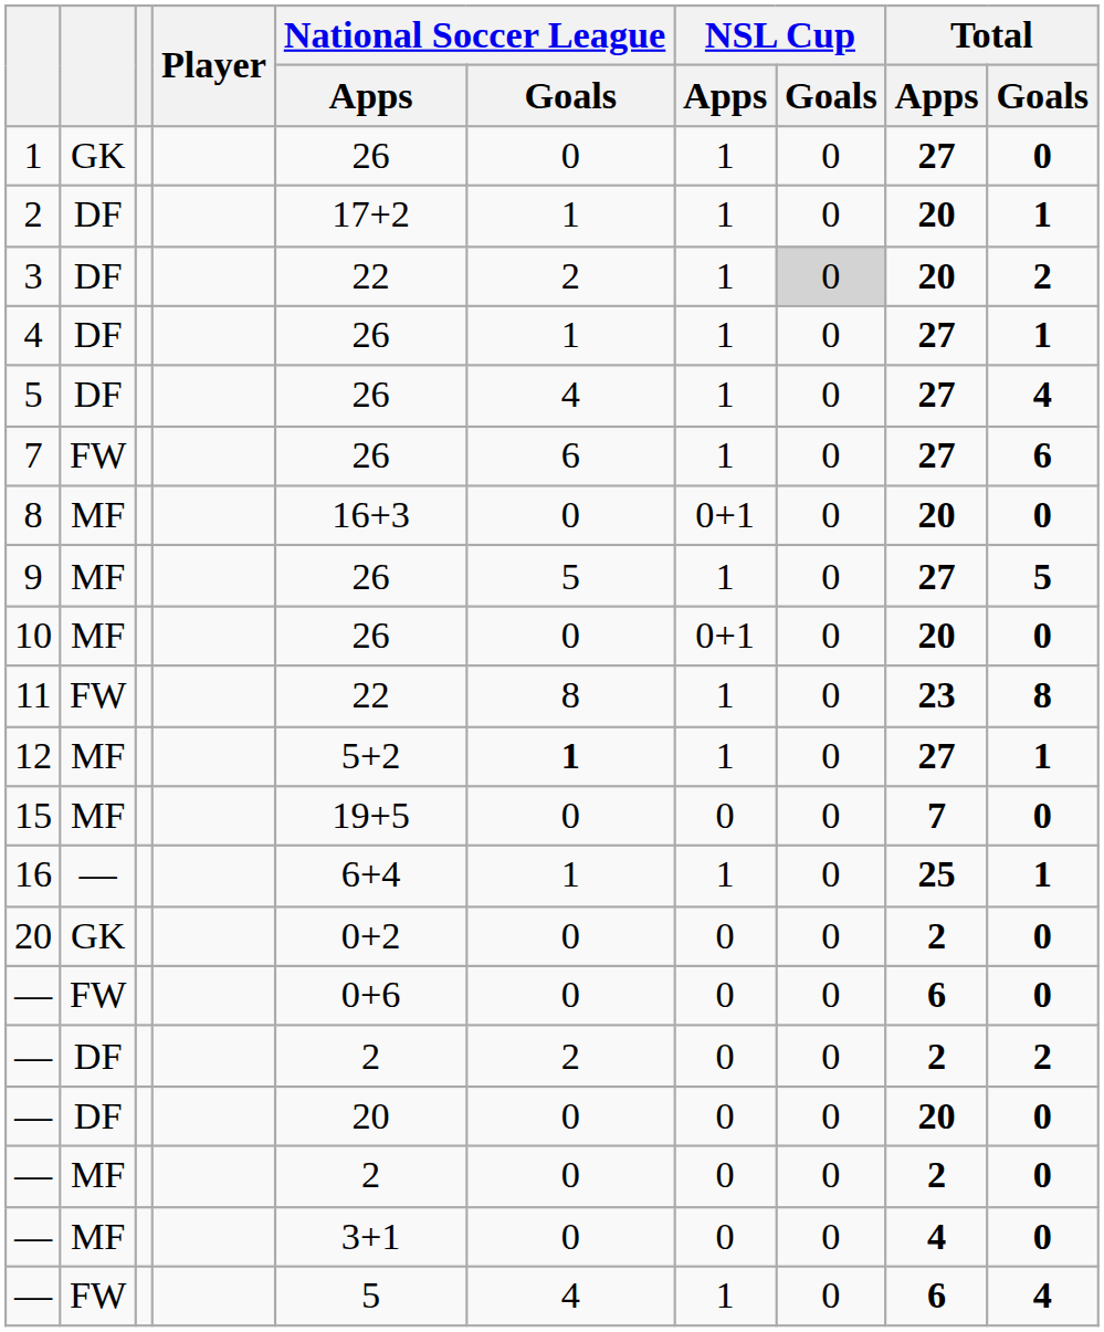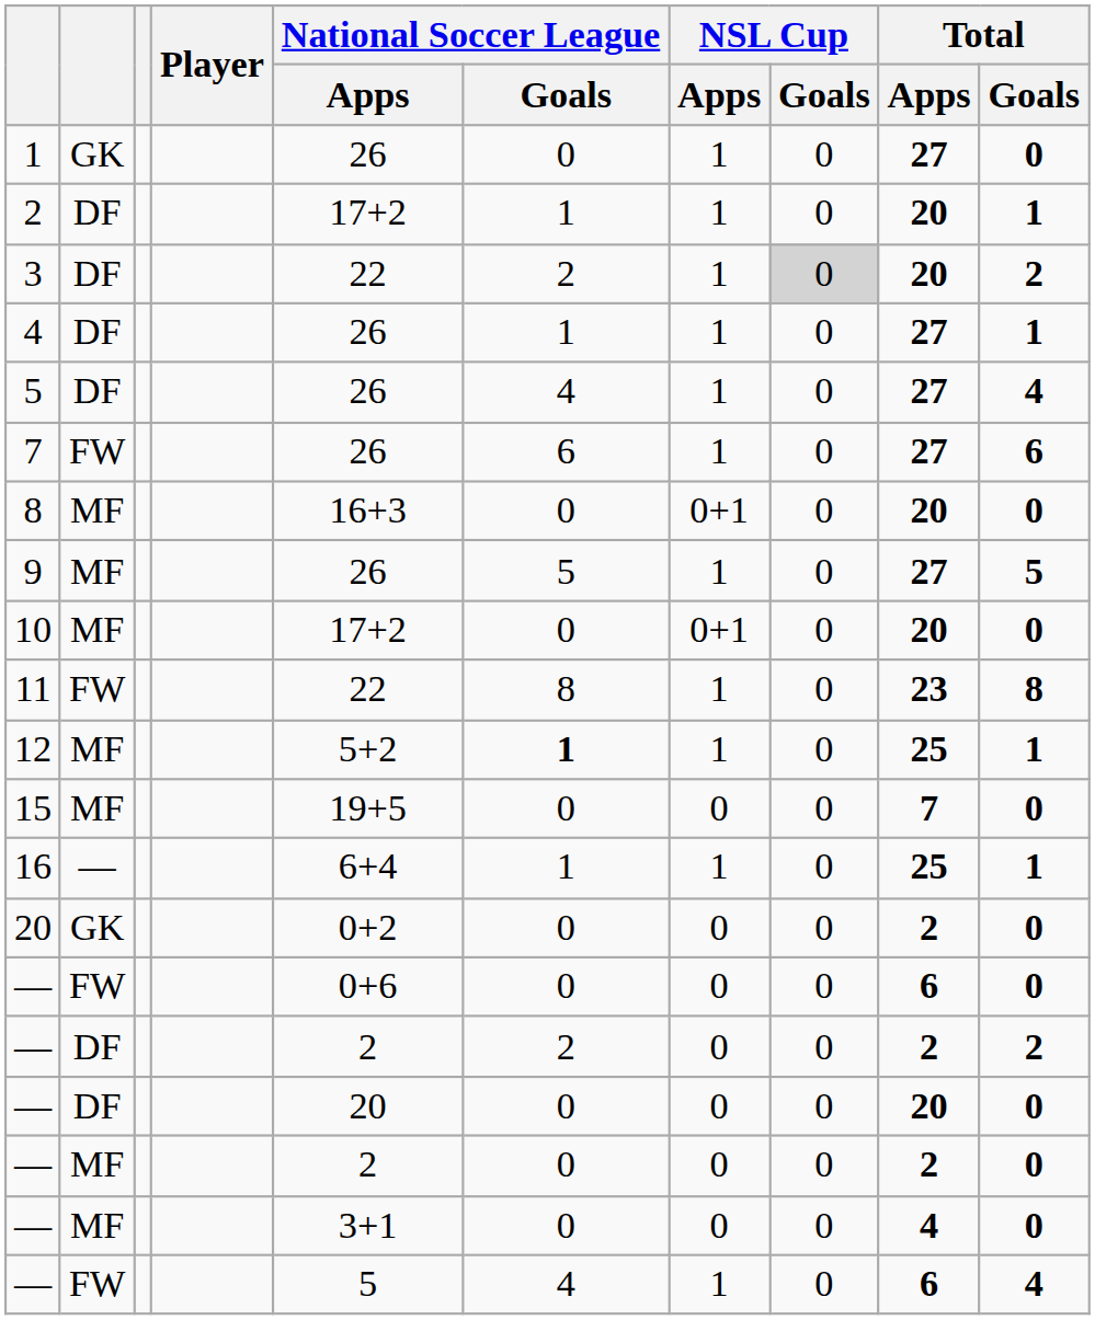10 | National Soccer League / Apps: 26 -> 17+2
12 | Total / Apps: 27 -> 25
